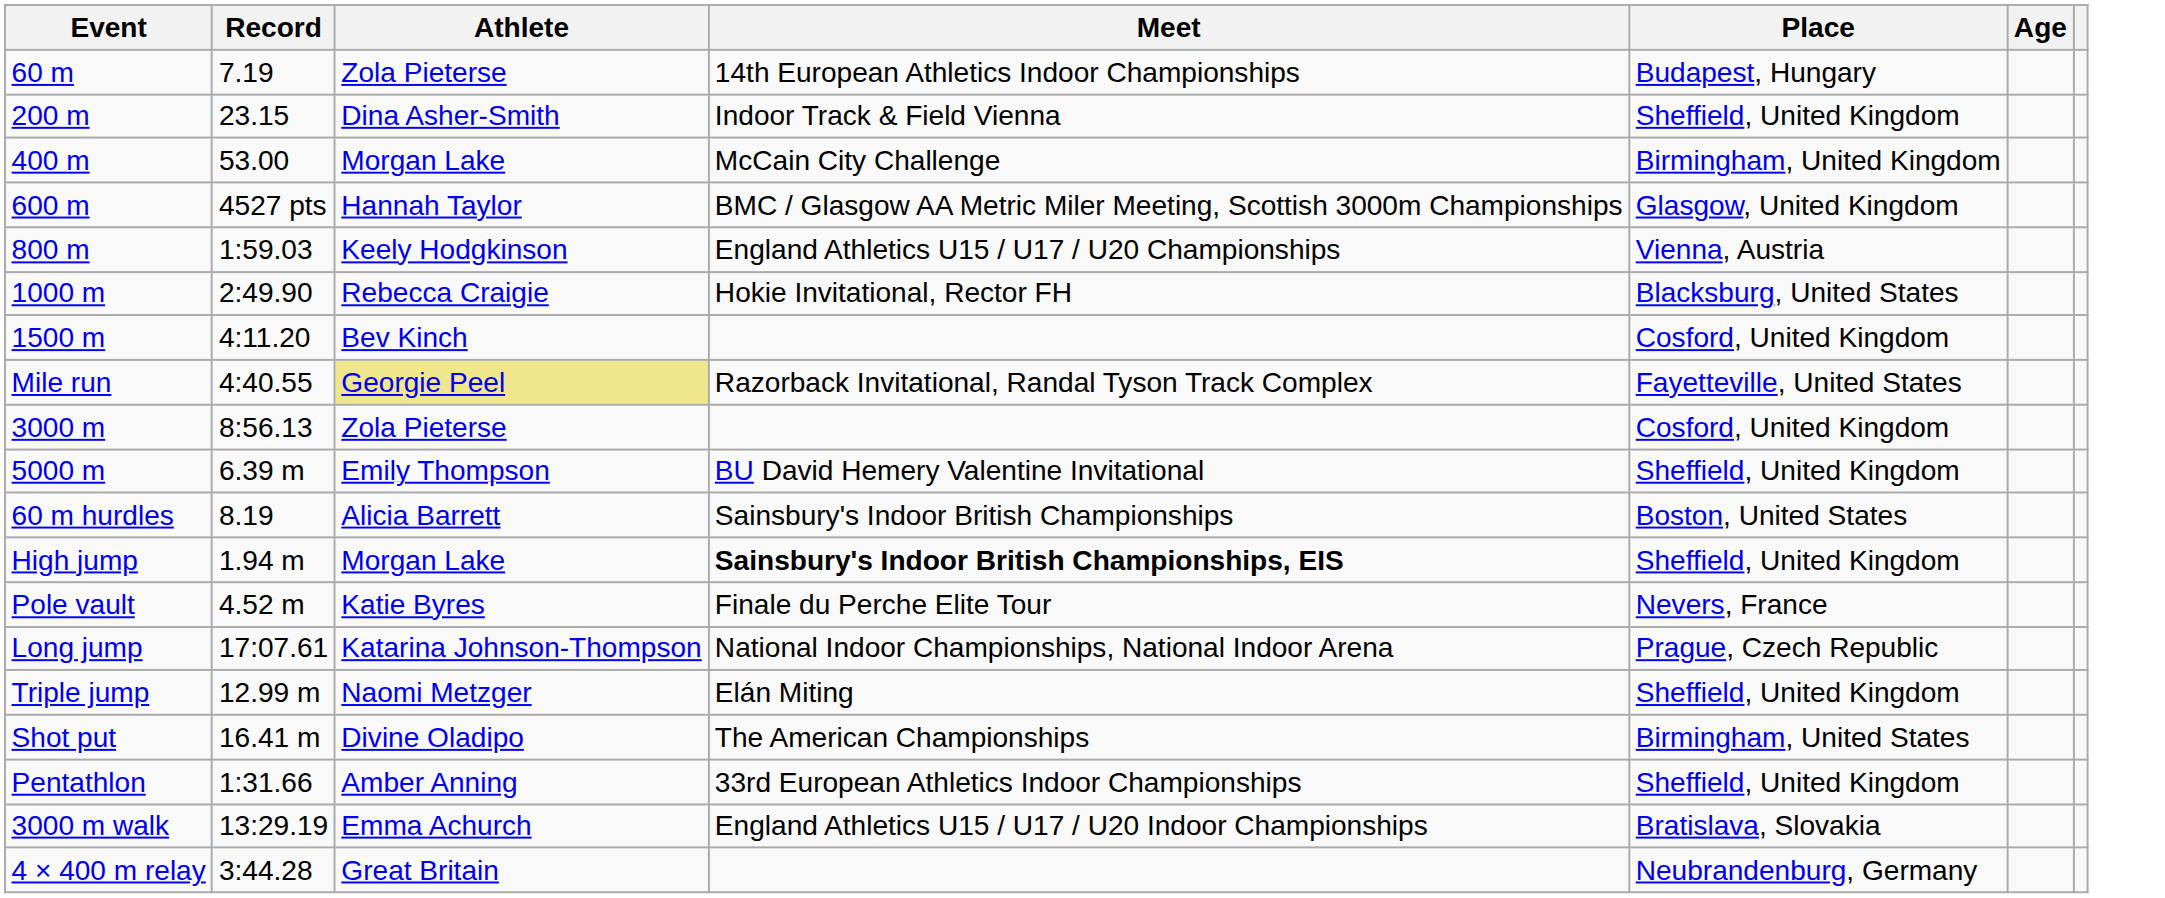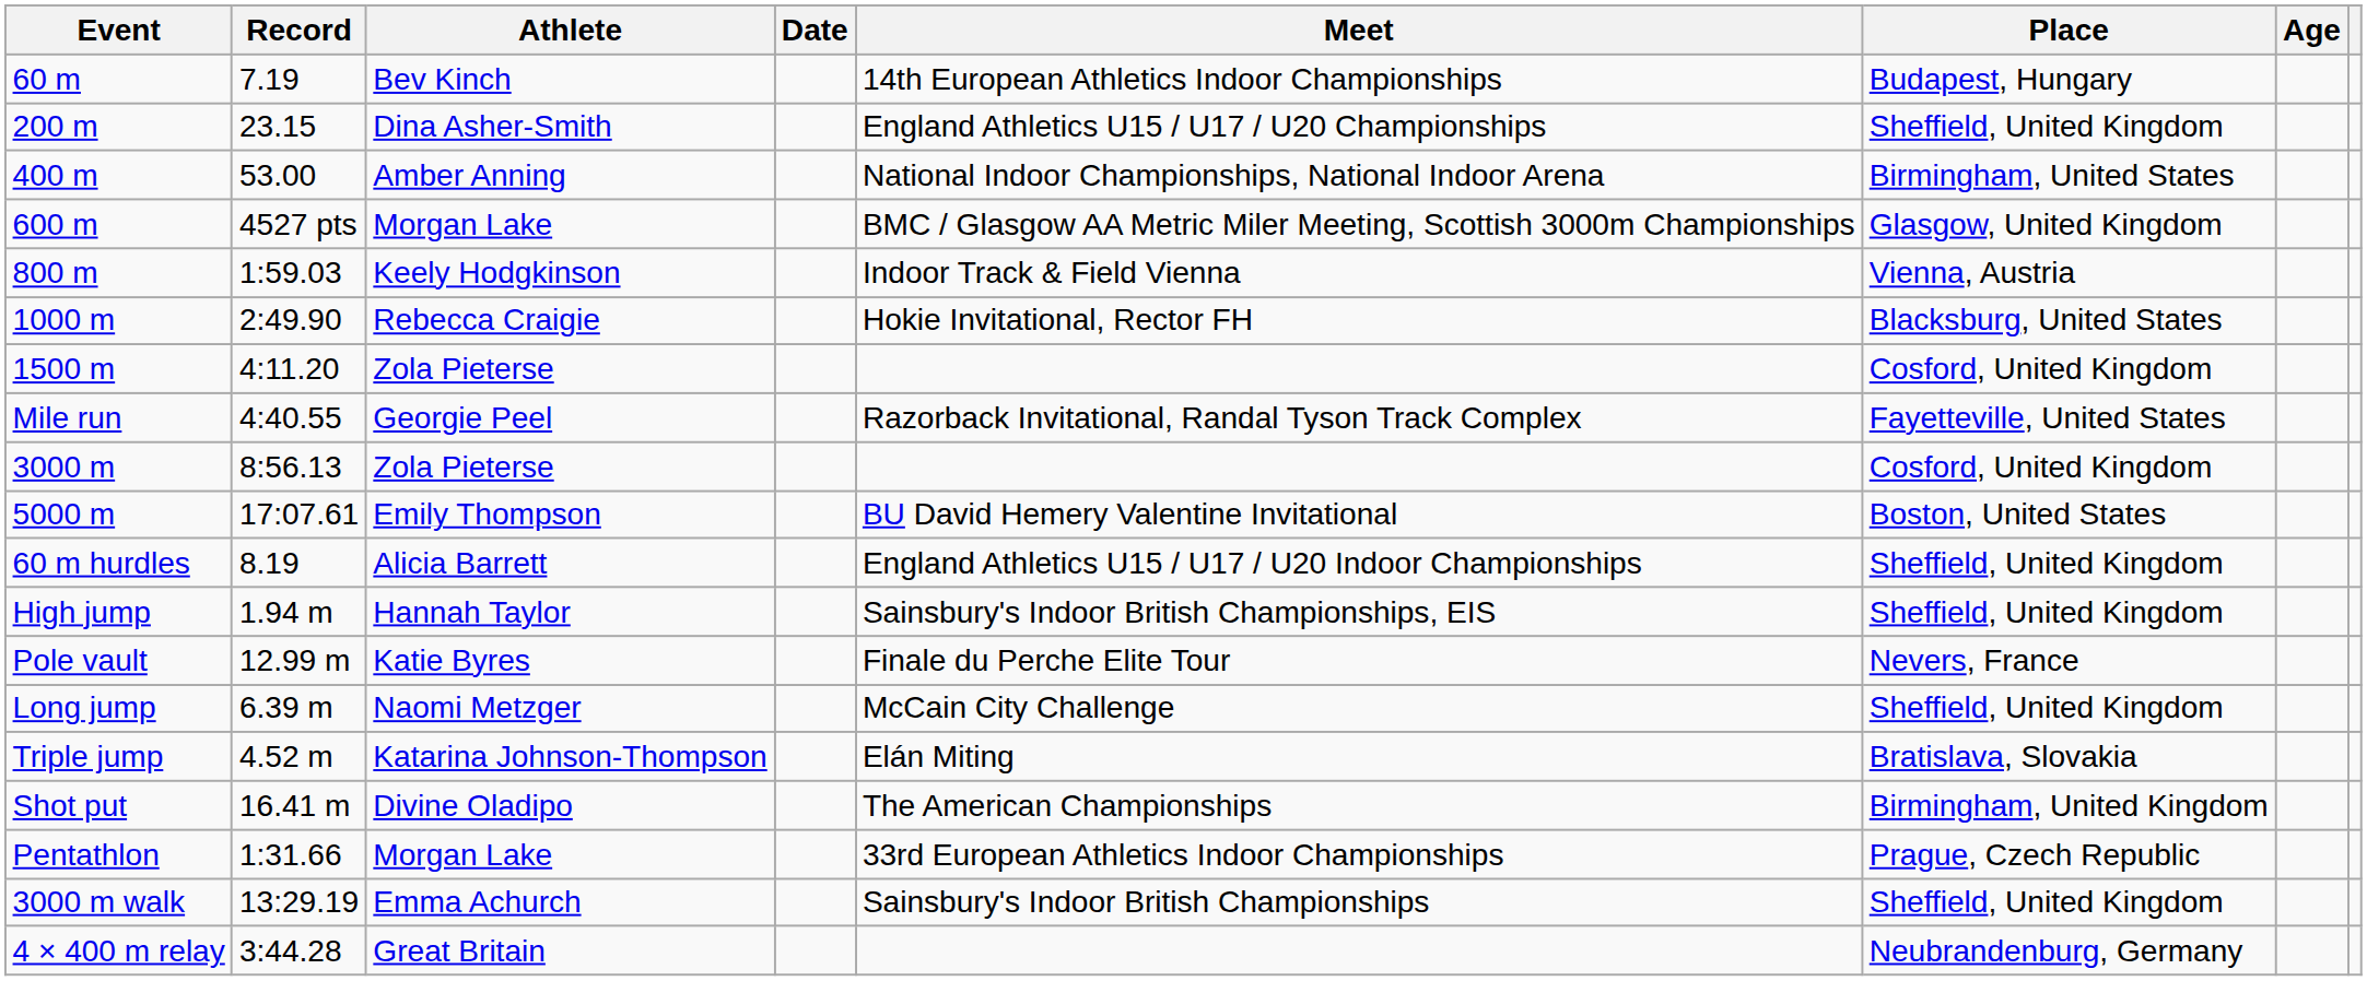+ column: Date
60 m | Athlete: Zola Pieterse -> Bev Kinch
200 m | Meet: Indoor Track & Field Vienna -> England Athletics U15 / U17 / U20 Championships
400 m | Athlete: Morgan Lake -> Amber Anning
400 m | Meet: McCain City Challenge -> National Indoor Championships, National Indoor Arena
400 m | Place: Birmingham, United Kingdom -> Birmingham, United States
600 m | Athlete: Hannah Taylor -> Morgan Lake
800 m | Meet: England Athletics U15 / U17 / U20 Championships -> Indoor Track & Field Vienna
1500 m | Athlete: Bev Kinch -> Zola Pieterse
Mile run | Athlete: khaki background -> no background
5000 m | Record: 6.39 m -> 17:07.61
5000 m | Place: Sheffield, United Kingdom -> Boston, United States
60 m hurdles | Meet: Sainsbury's Indoor British Championships -> England Athletics U15 / U17 / U20 Indoor Championships
60 m hurdles | Place: Boston, United States -> Sheffield, United Kingdom
High jump | Athlete: Morgan Lake -> Hannah Taylor
High jump | Meet: bold -> normal
Pole vault | Record: 4.52 m -> 12.99 m
Long jump | Record: 17:07.61 -> 6.39 m
Long jump | Athlete: Katarina Johnson-Thompson -> Naomi Metzger
Long jump | Meet: National Indoor Championships, National Indoor Arena -> McCain City Challenge
Long jump | Place: Prague, Czech Republic -> Sheffield, United Kingdom
Triple jump | Record: 12.99 m -> 4.52 m
Triple jump | Athlete: Naomi Metzger -> Katarina Johnson-Thompson
Triple jump | Place: Sheffield, United Kingdom -> Bratislava, Slovakia
Shot put | Place: Birmingham, United States -> Birmingham, United Kingdom
Pentathlon | Athlete: Amber Anning -> Morgan Lake
Pentathlon | Place: Sheffield, United Kingdom -> Prague, Czech Republic
3000 m walk | Meet: England Athletics U15 / U17 / U20 Indoor Championships -> Sainsbury's Indoor British Championships
3000 m walk | Place: Bratislava, Slovakia -> Sheffield, United Kingdom
